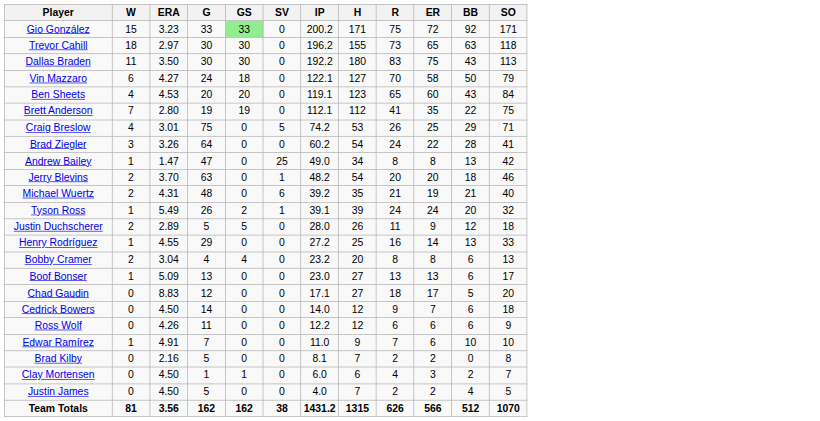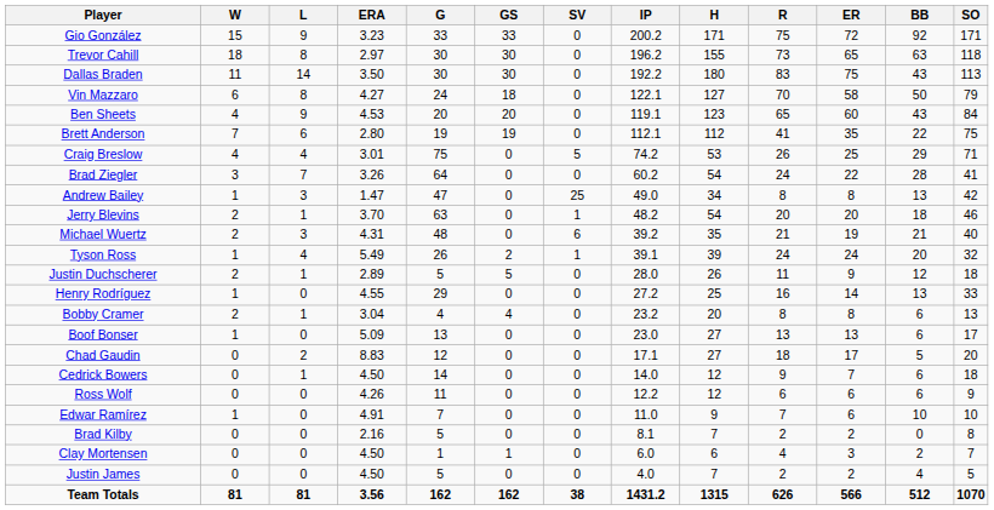+ column: L | 9 | 8 | 14 | 8 | 9 | 6 | 4 | 7 | 3 | 1 | 3 | 4 | 1 | 0 | 1 | 0 | 2 | 1 | 0 | 0 | 0 | 0 | 0 | 81
Gio González | GS: lightgreen background -> no background
